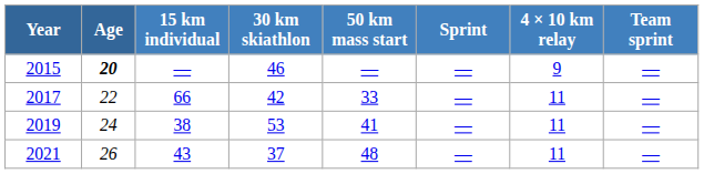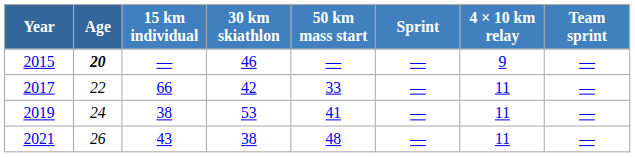2021 | 30 km skiathlon: 37 -> 38
